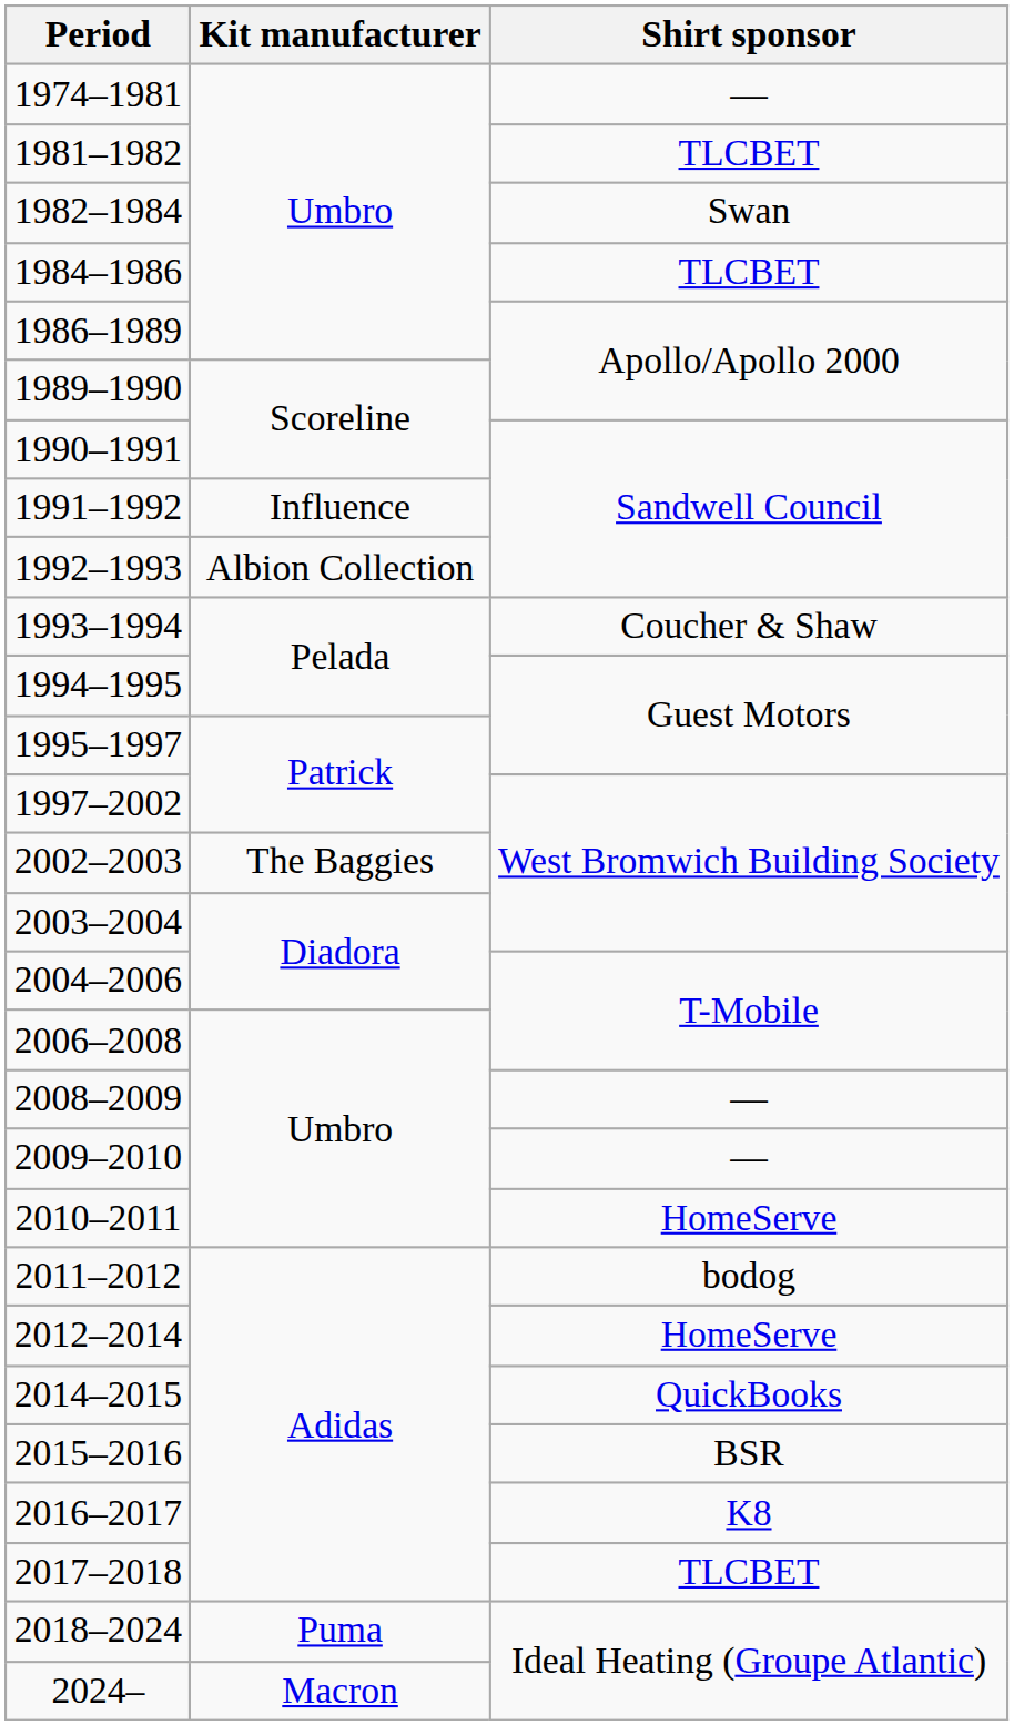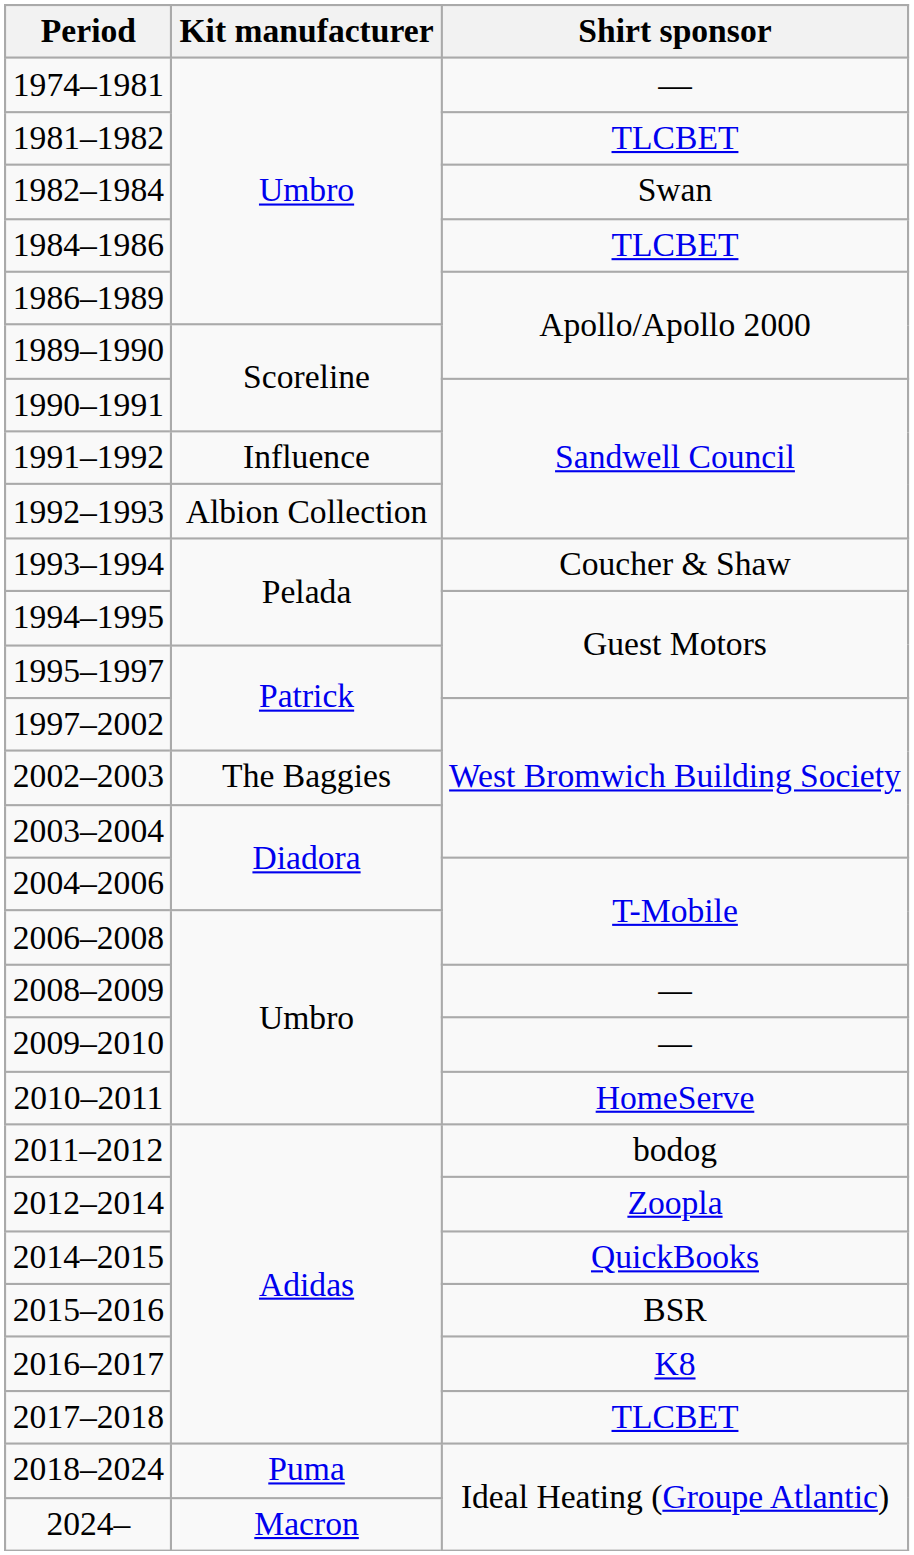2012–2014 | Shirt sponsor: HomeServe -> Zoopla
